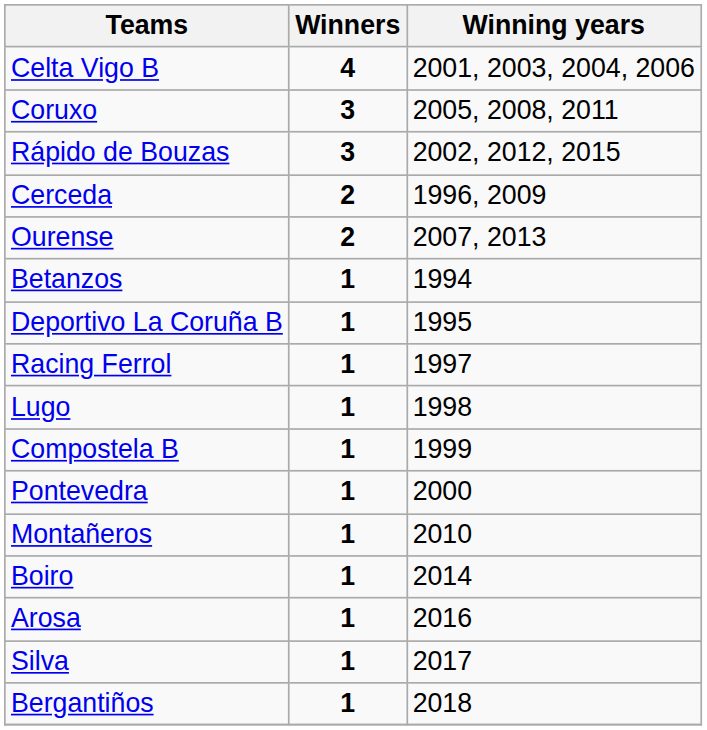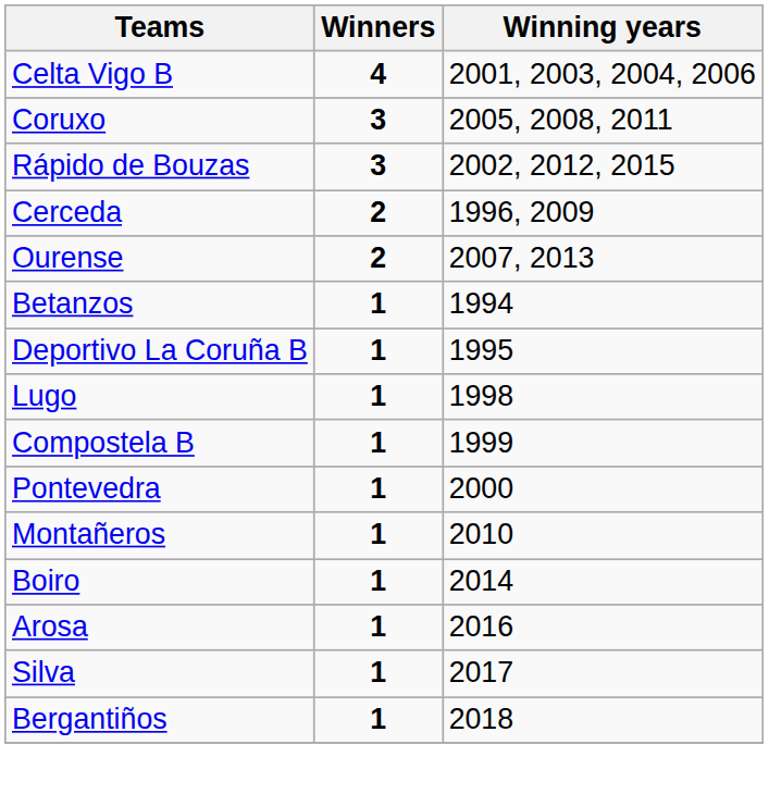- row: Racing Ferrol | 1 | 1997
